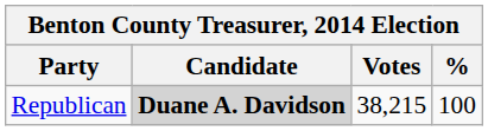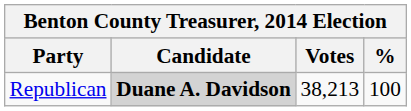Republican | Votes: 38,215 -> 38,213
